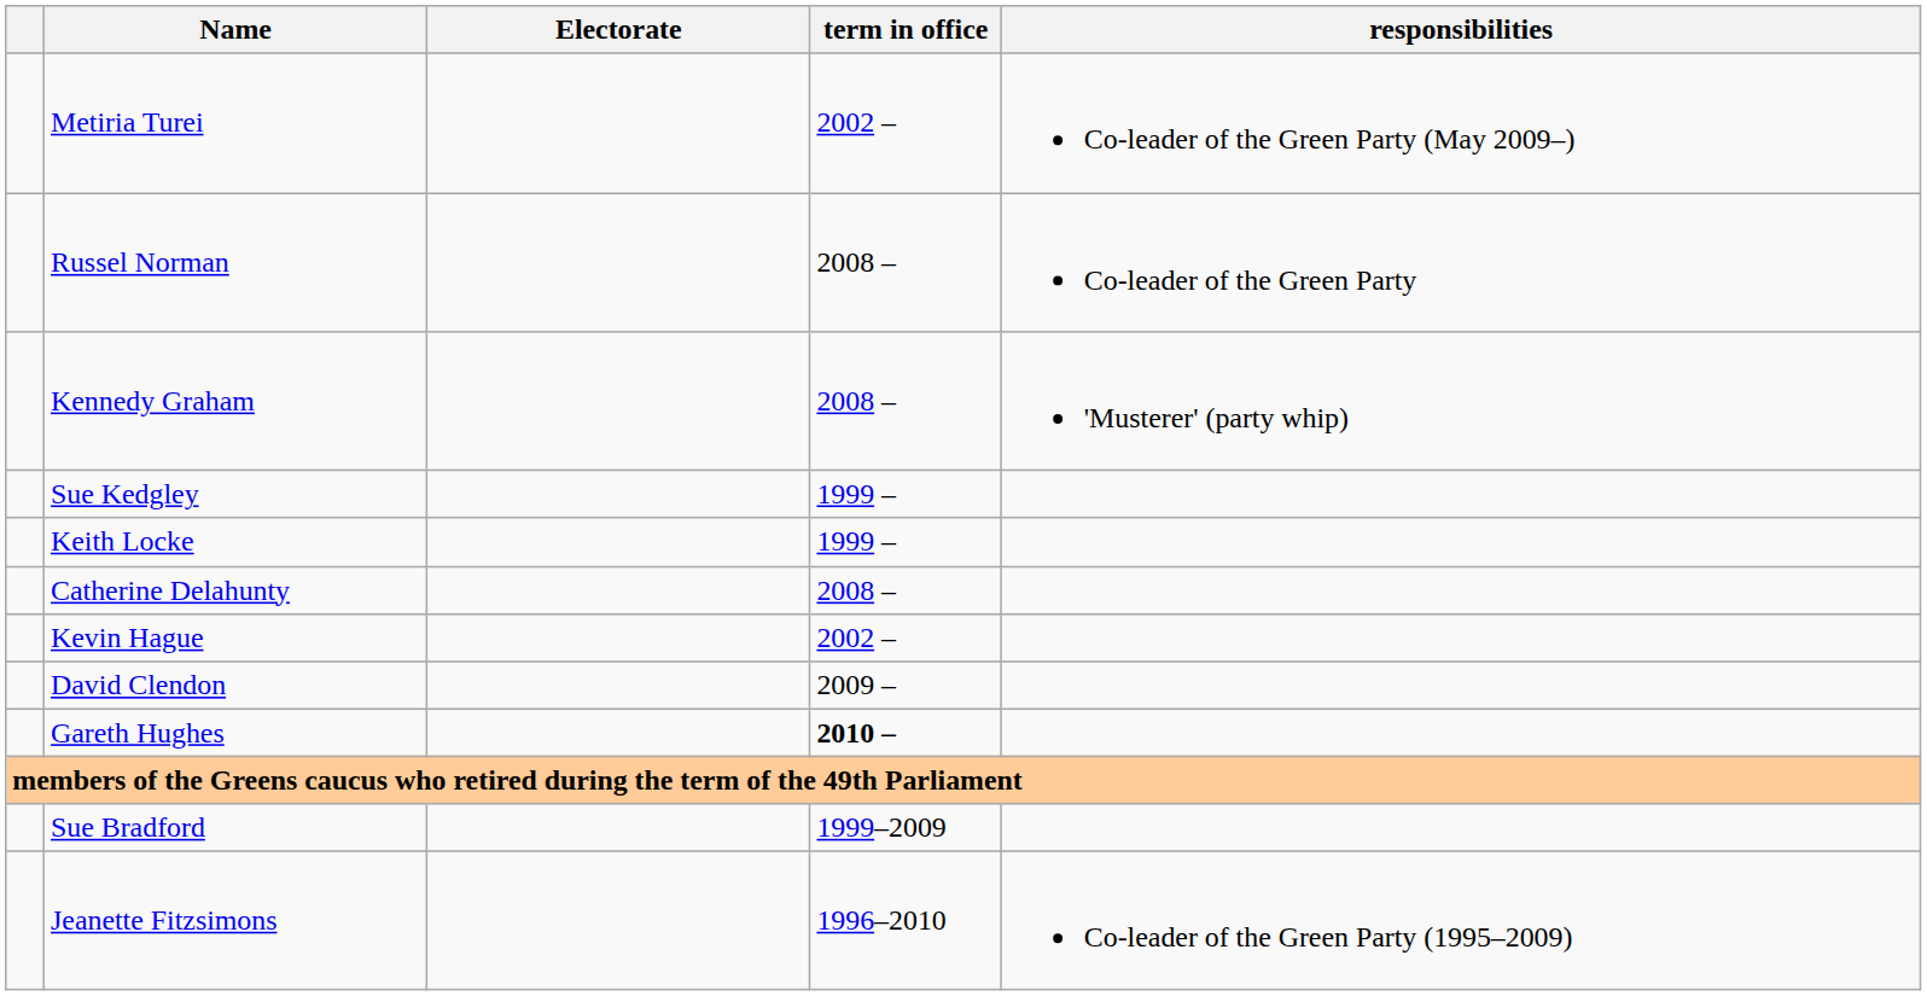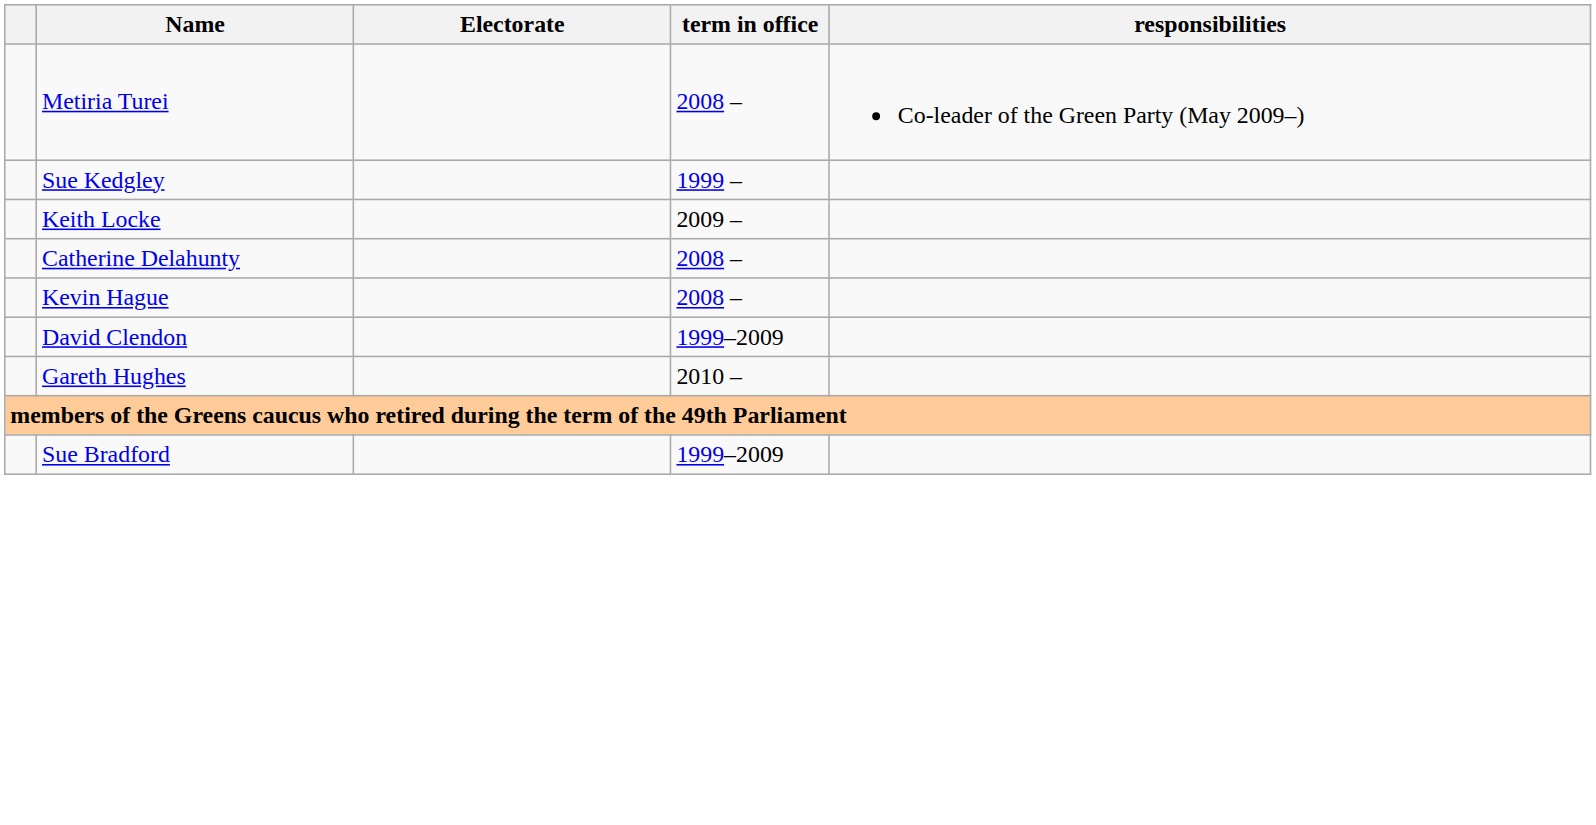Metiria Turei | term in office: 2002 – -> 2008 –
- row: Russel Norman | 2008 – | Co-leader of the Green Party
- row: Kennedy Graham | 2008 – | 'Musterer' (party whip)
Keith Locke | term in office: 1999 – -> 2009 –
Kevin Hague | term in office: 2002 – -> 2008 –
David Clendon | term in office: 2009 – -> 1999–2009
Gareth Hughes | term in office: bold -> normal
- row: Jeanette Fitzsimons | 1996–2010 | Co-leader of the Green Party (1995–2009)
